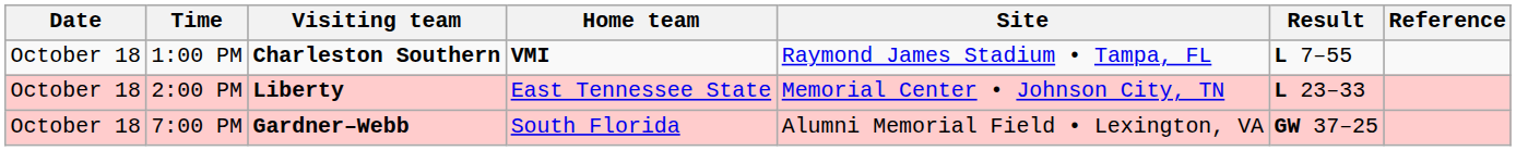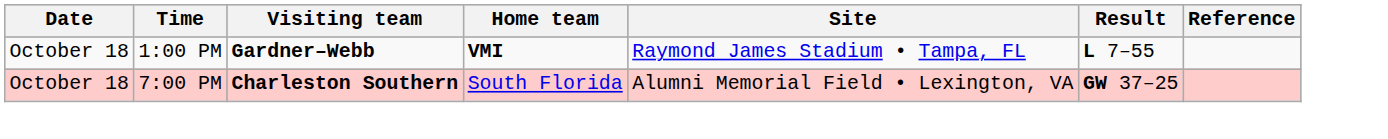1:00 PM | Visiting team: Charleston Southern -> Gardner–Webb
- row: October 18 | 2:00 PM | Liberty | East Tennessee State | Memorial Center • Johnson City, TN | L 23–33
7:00 PM | Visiting team: Gardner–Webb -> Charleston Southern
